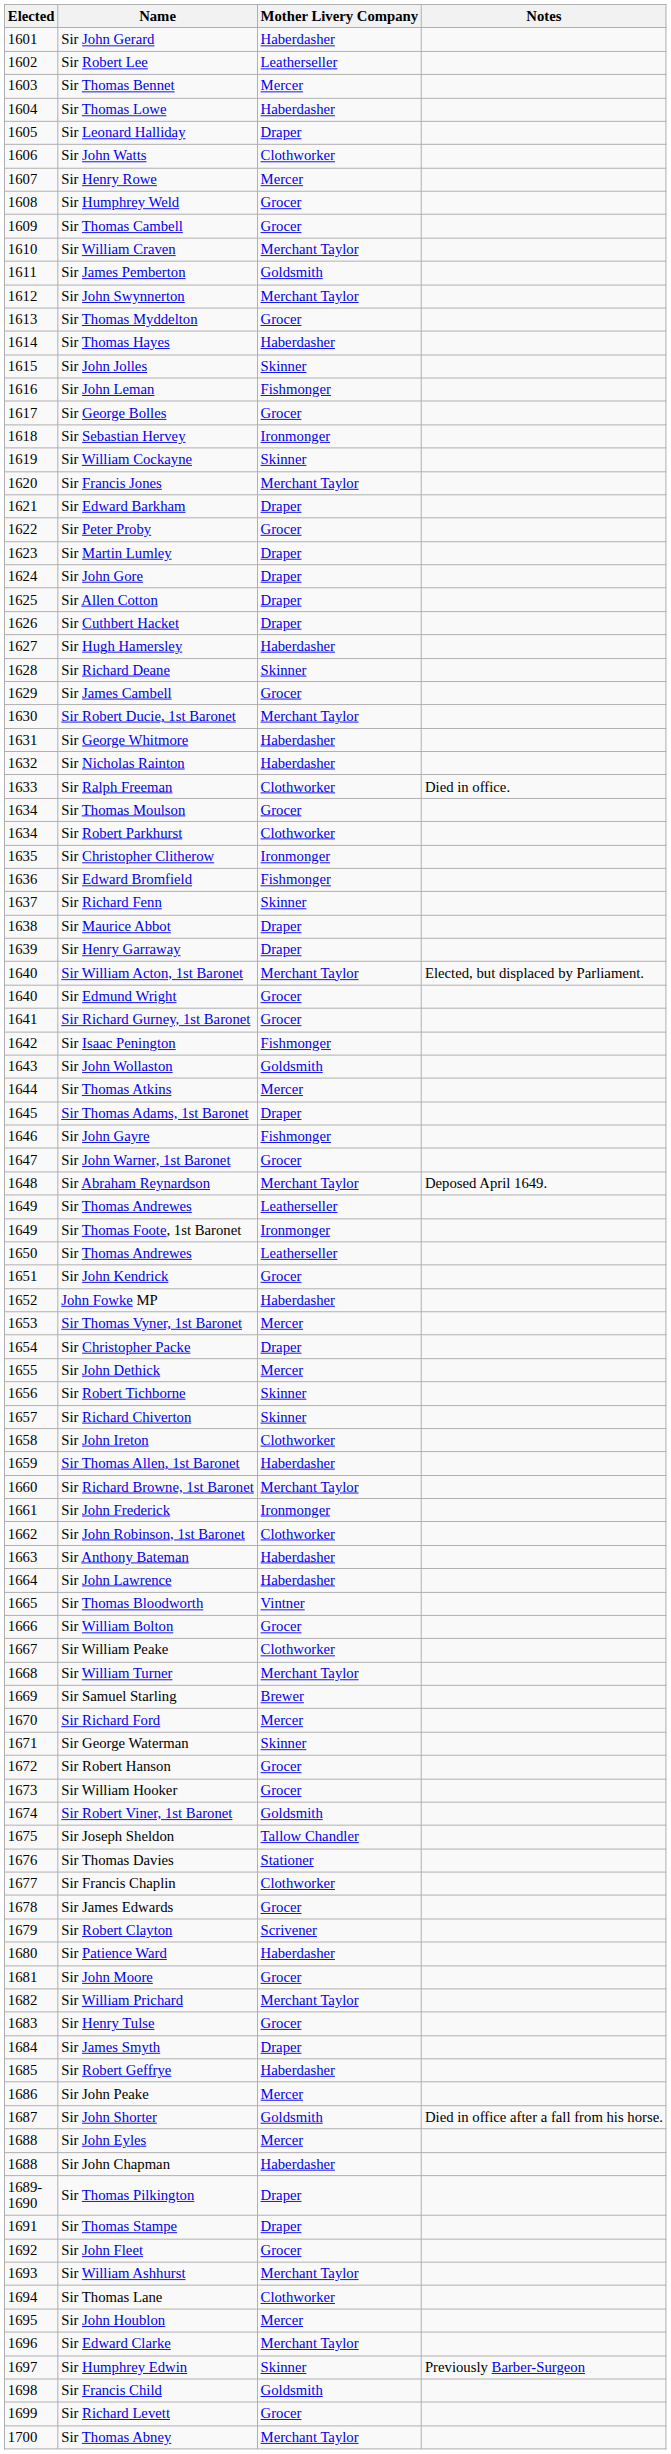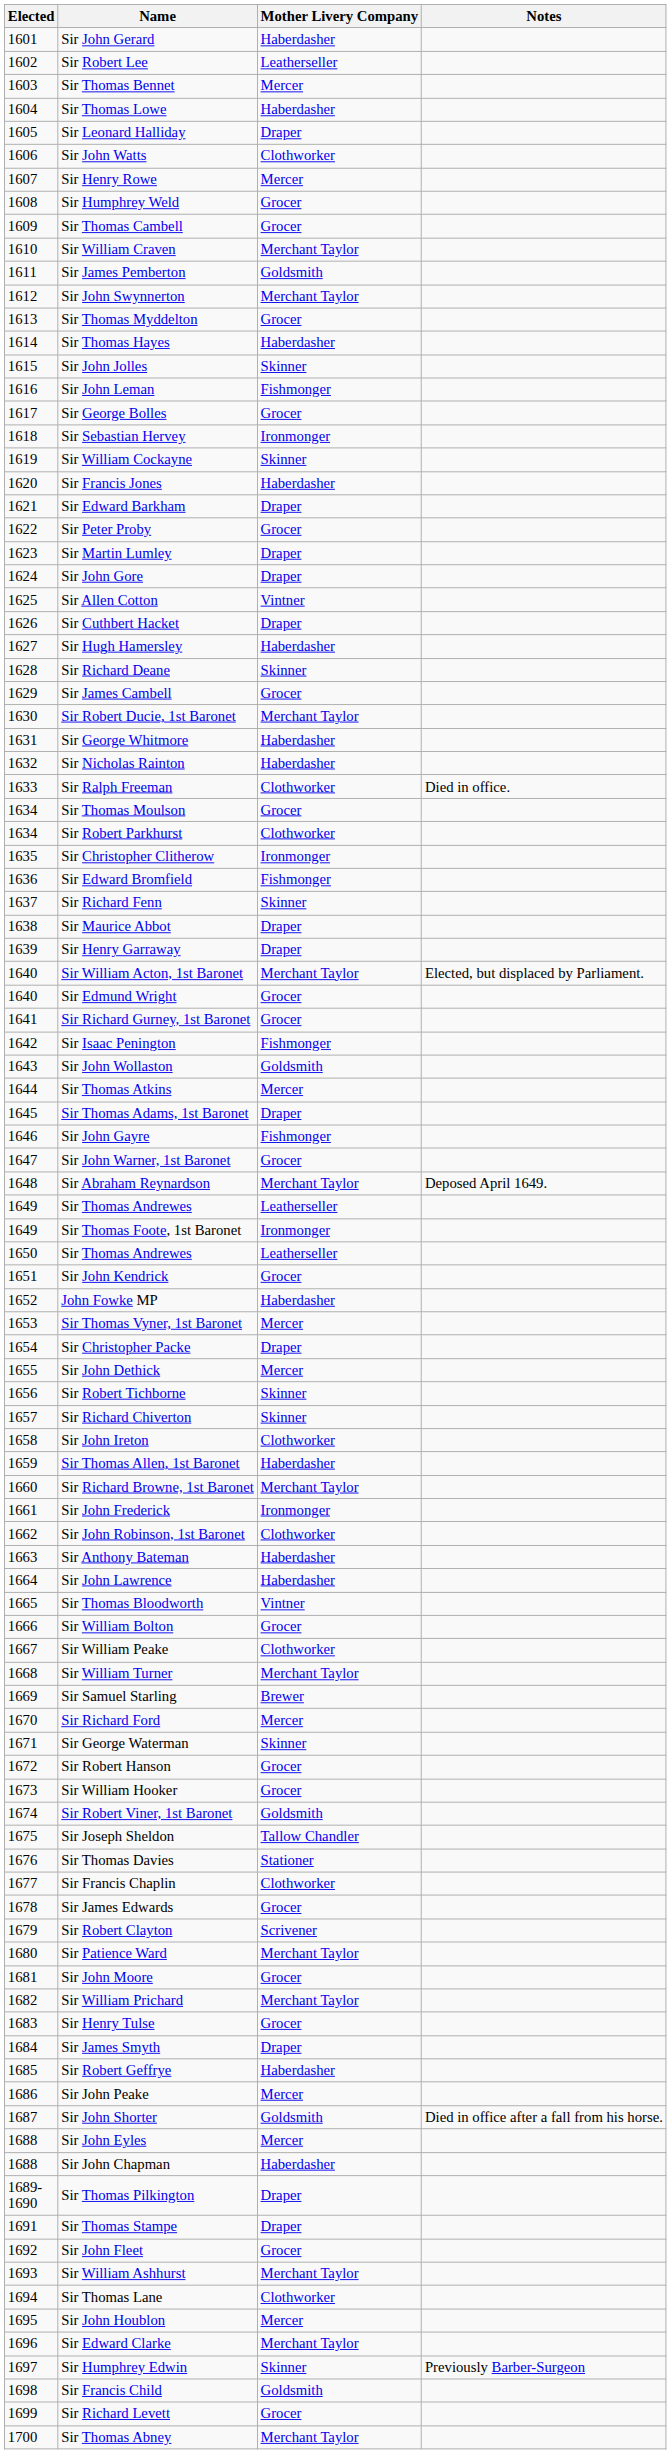Sir Francis Jones | Mother Livery Company: Merchant Taylor -> Haberdasher
Sir Allen Cotton | Mother Livery Company: Draper -> Vintner
Sir Patience Ward | Mother Livery Company: Haberdasher -> Merchant Taylor
